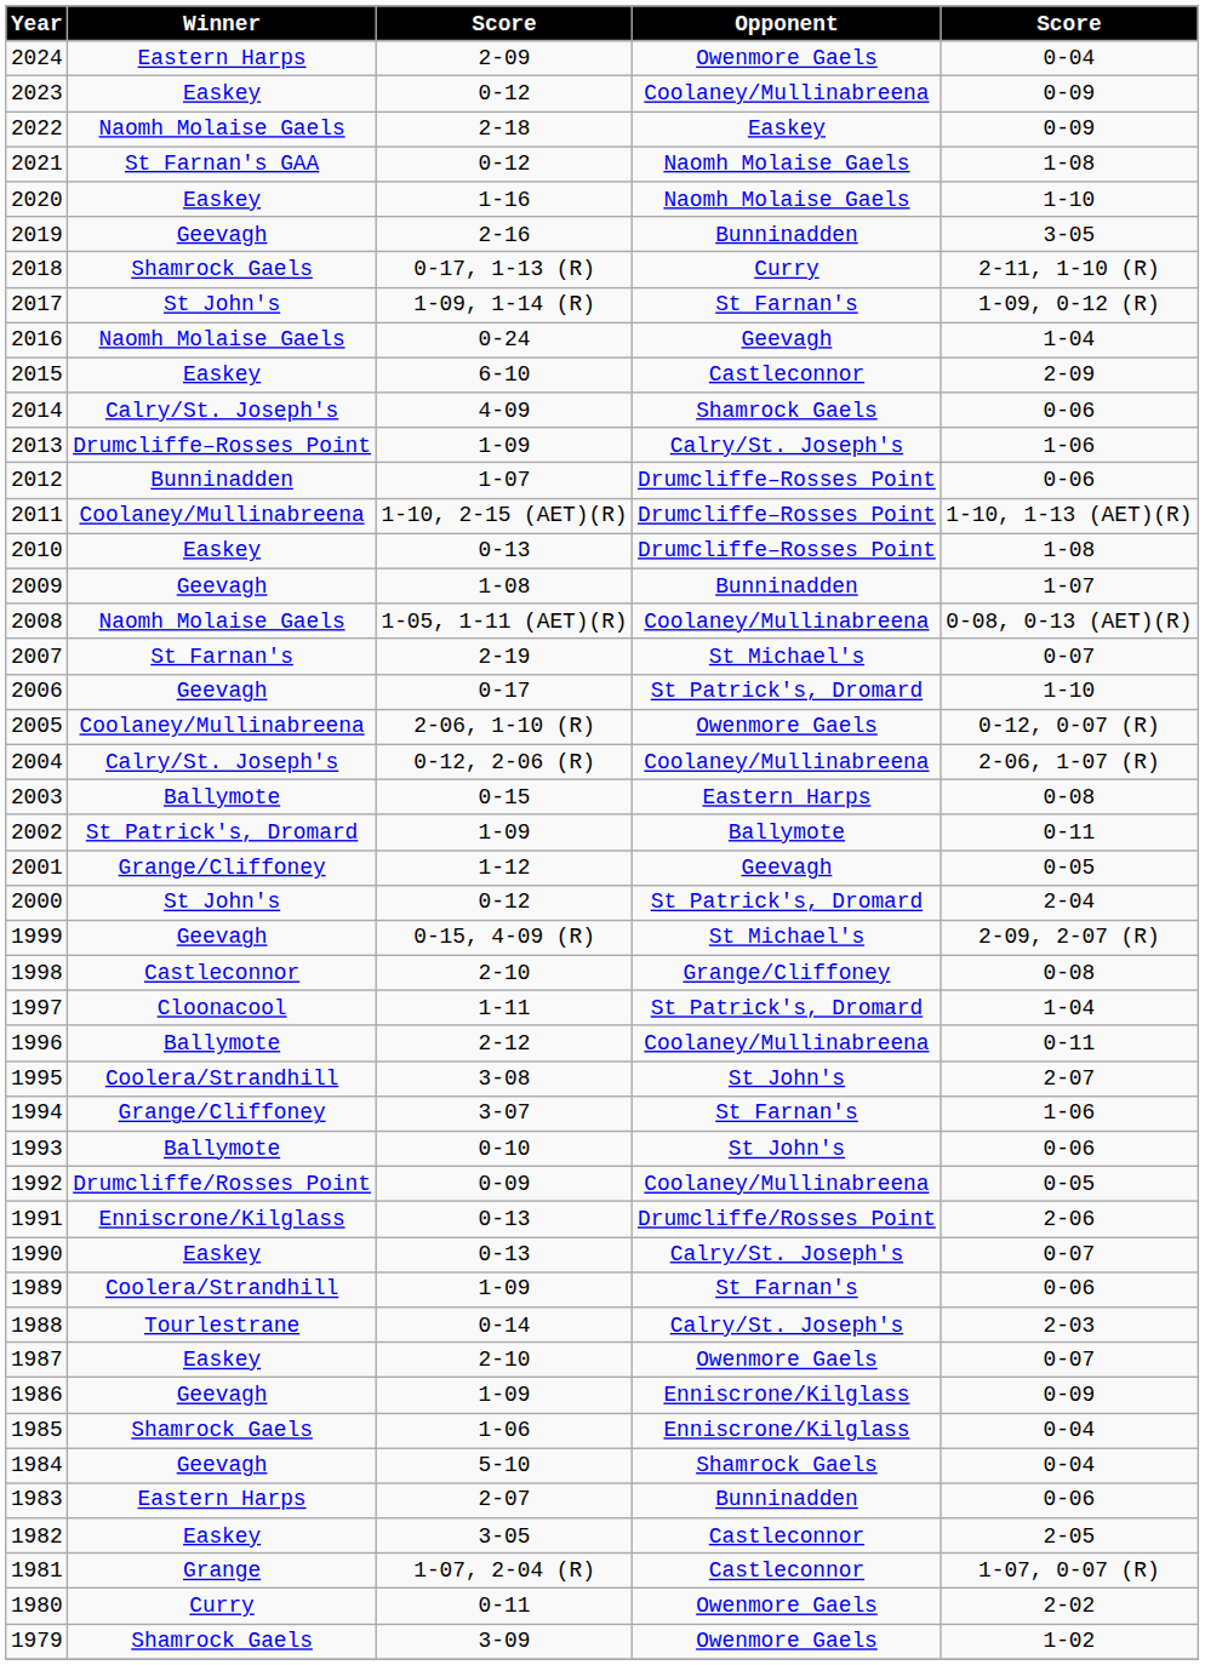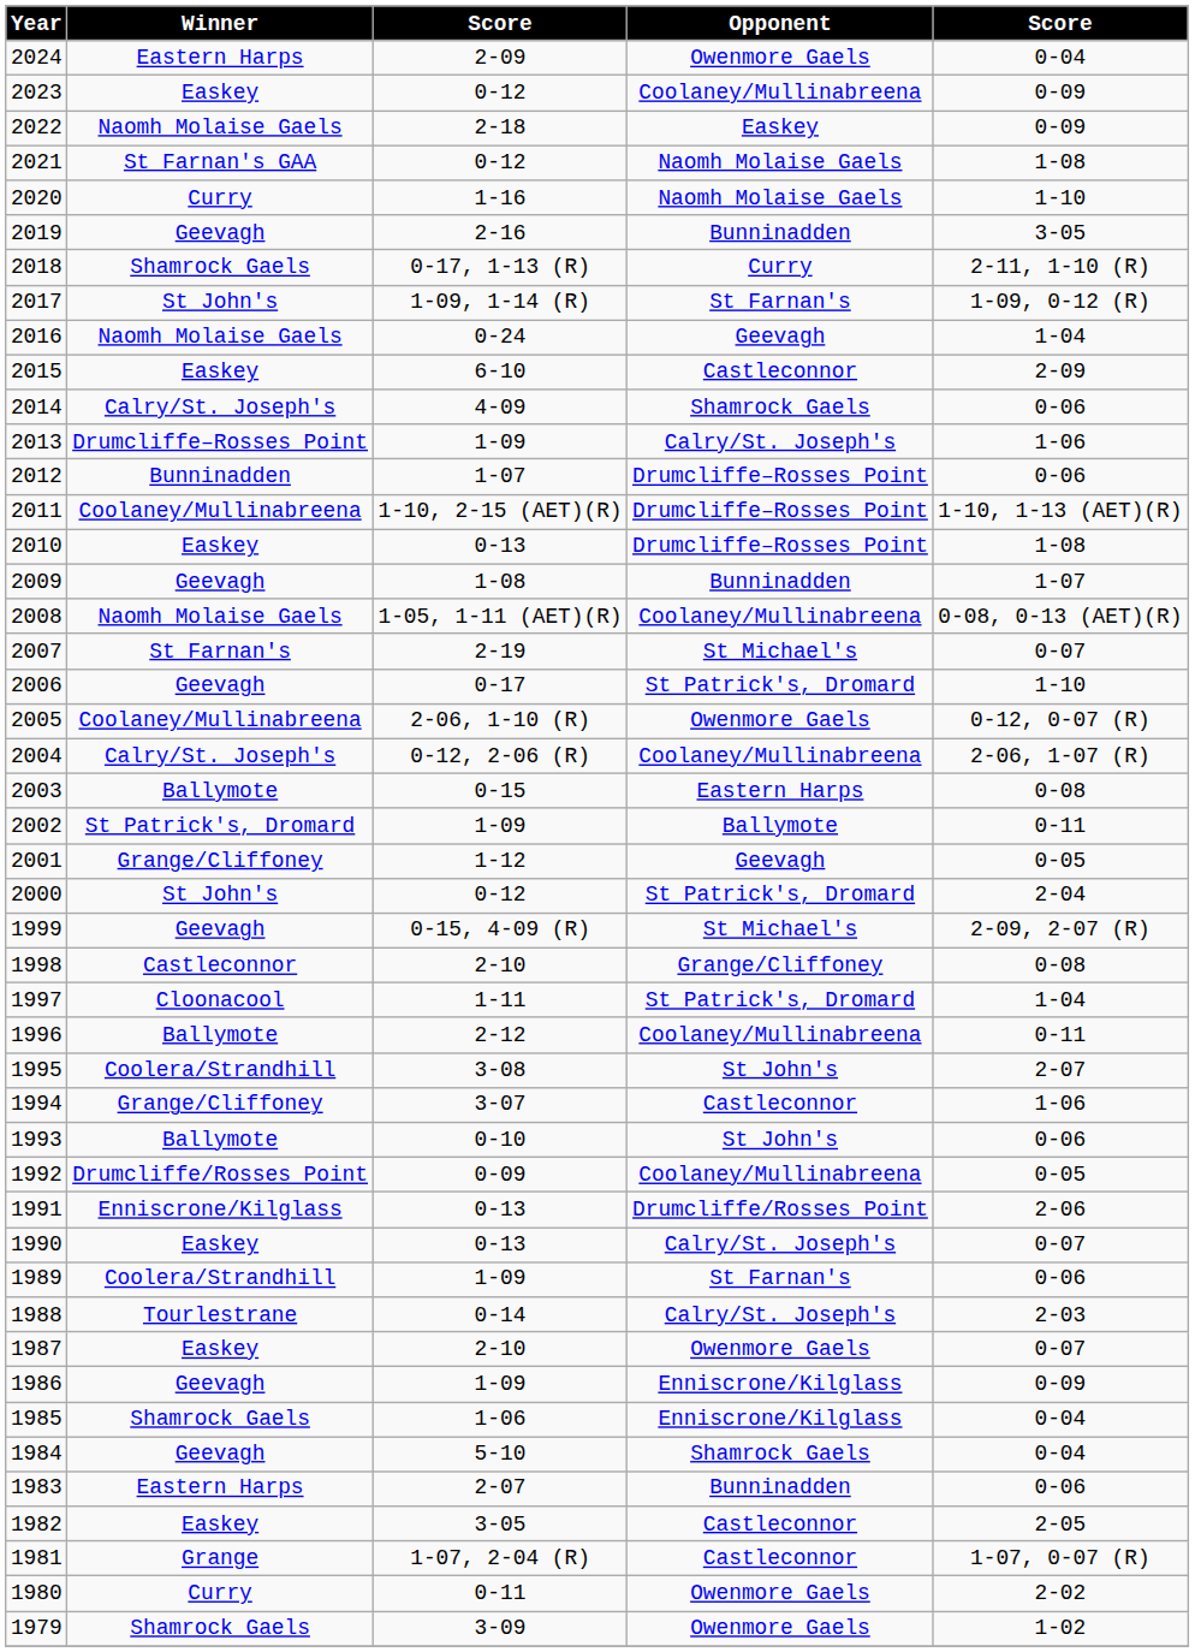2020 | Winner: Easkey -> Curry
1994 | Opponent: St Farnan's -> Castleconnor
